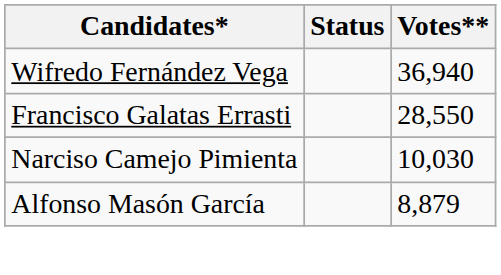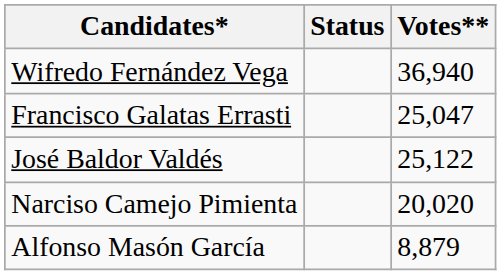Francisco Galatas Errasti | Votes**: 28,550 -> 25,047
+ row: José Baldor Valdés | 25,122
Narciso Camejo Pimienta | Votes**: 10,030 -> 20,020
